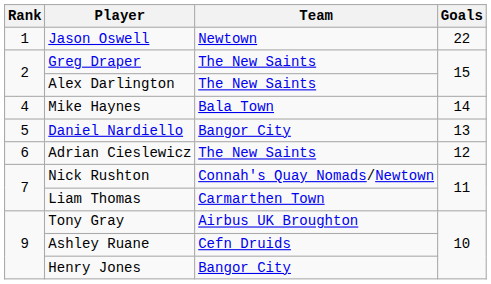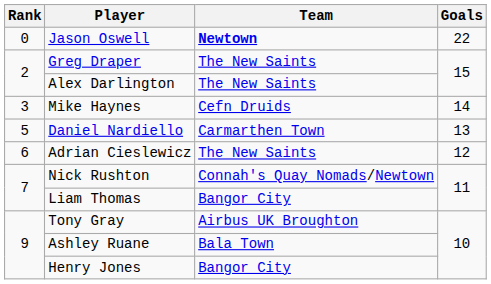Jason Oswell | Rank: 1 -> 0
Jason Oswell | Team: normal -> bold
Mike Haynes | Rank: 4 -> 3
Mike Haynes | Team: Bala Town -> Cefn Druids
Daniel Nardiello | Team: Bangor City -> Carmarthen Town
Liam Thomas | Team: Carmarthen Town -> Bangor City
Ashley Ruane | Team: Cefn Druids -> Bala Town
